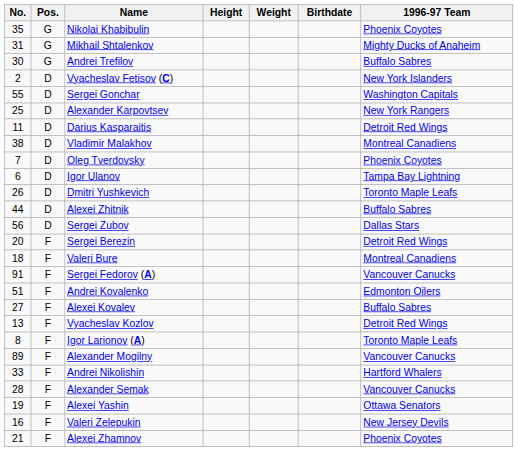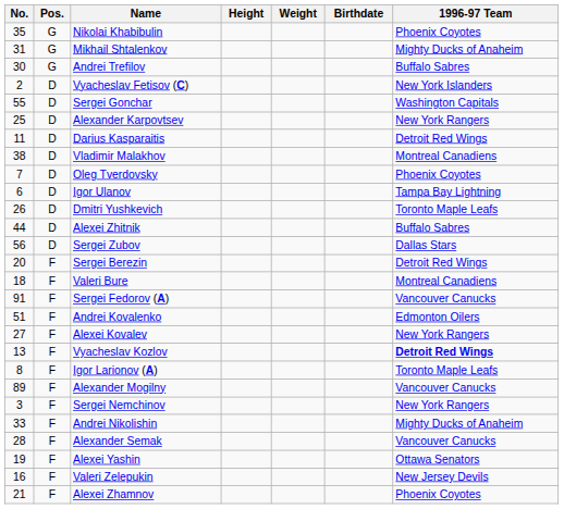Alexei Kovalev | 1996-97 Team: Buffalo Sabres -> New York Rangers
Vyacheslav Kozlov | 1996-97 Team: normal -> bold
+ row: 3 | F | Sergei Nemchinov | New York Rangers
Andrei Nikolishin | 1996-97 Team: Hartford Whalers -> Mighty Ducks of Anaheim
